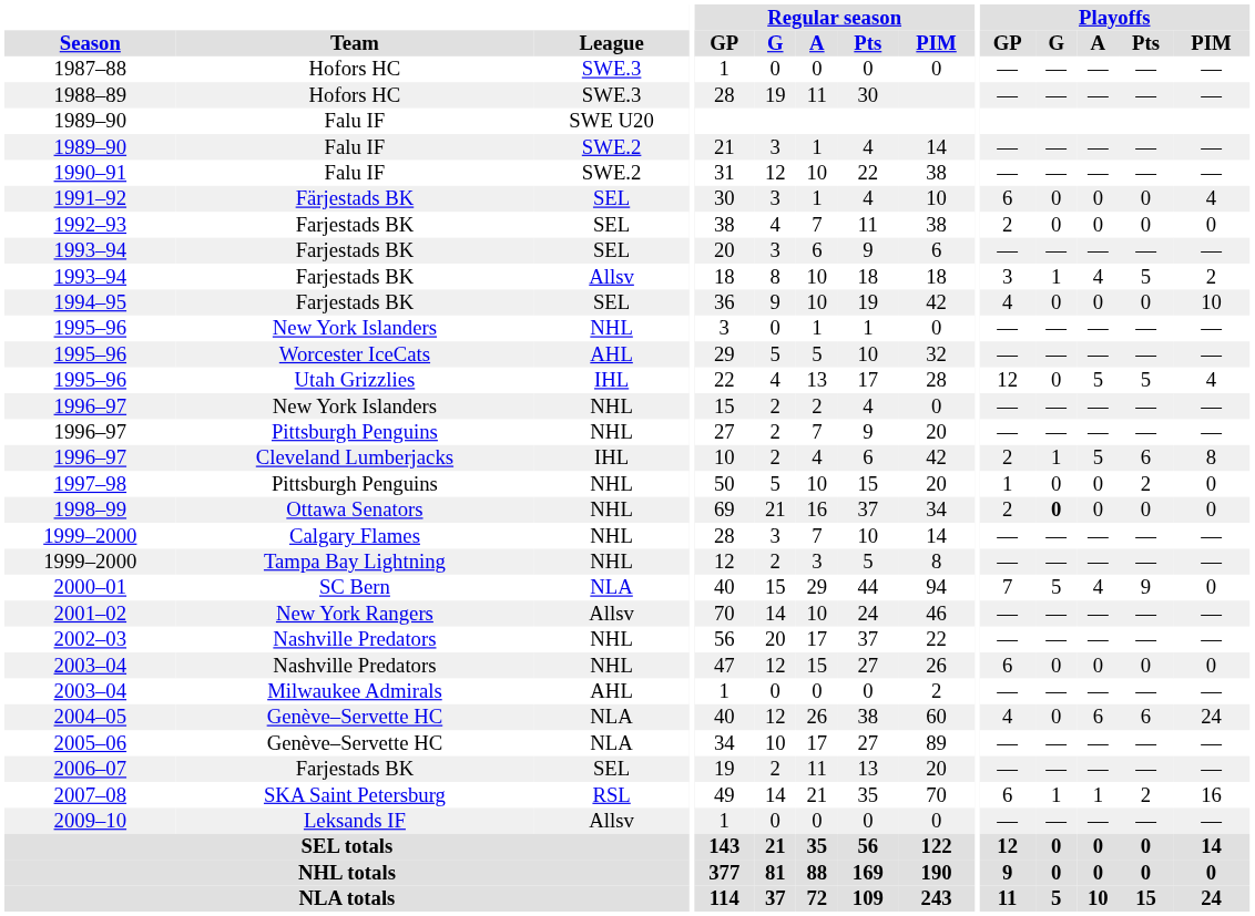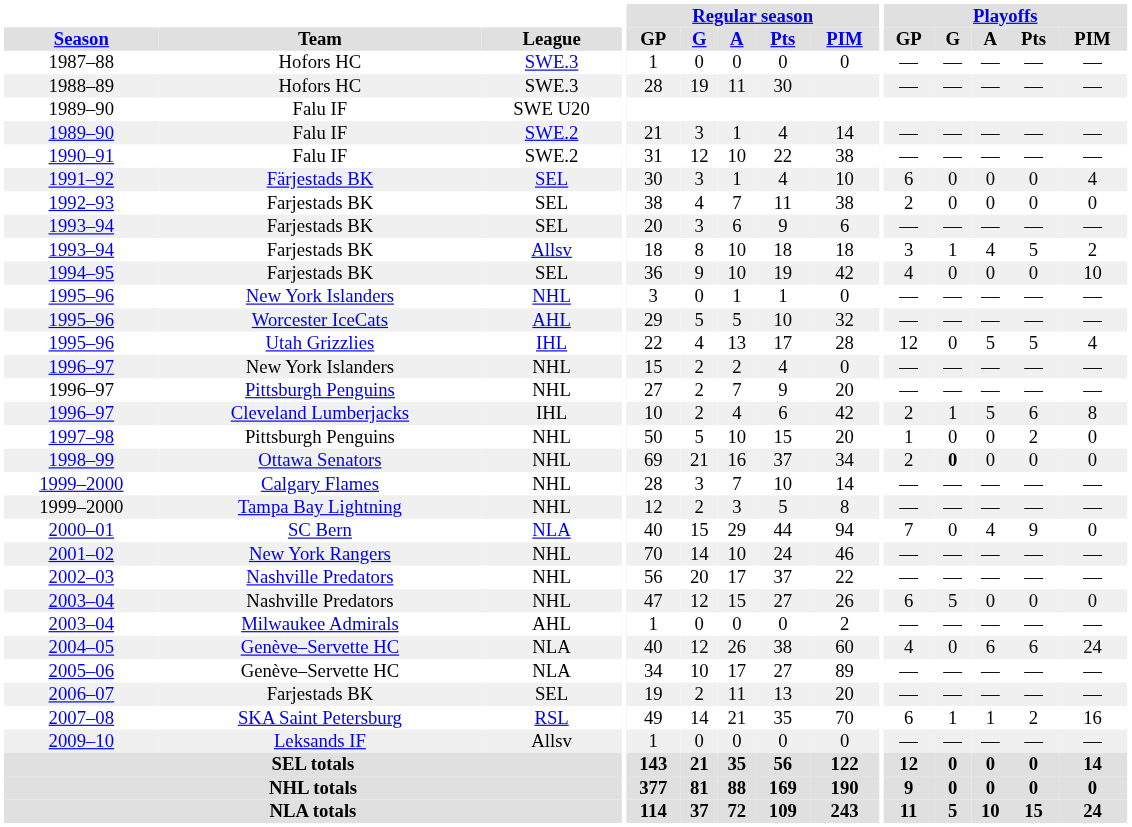2000–01 | Playoffs / G: 5 -> 0
2001–02 | League: Allsv -> NHL
2003–04 / Nashville Predators | Playoffs / G: 0 -> 5
